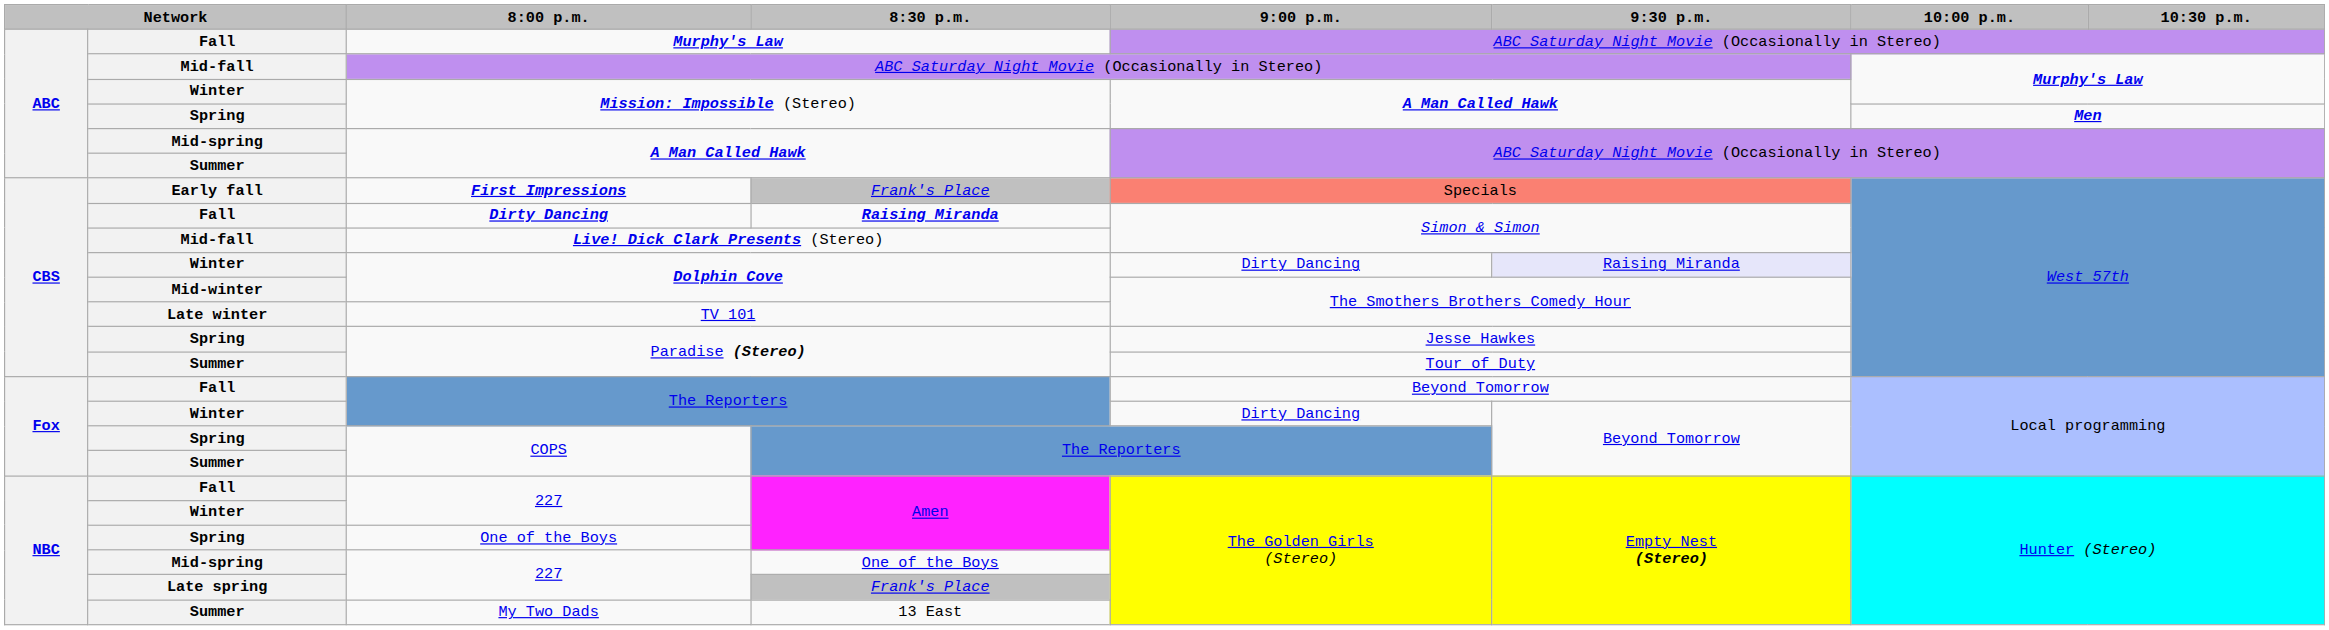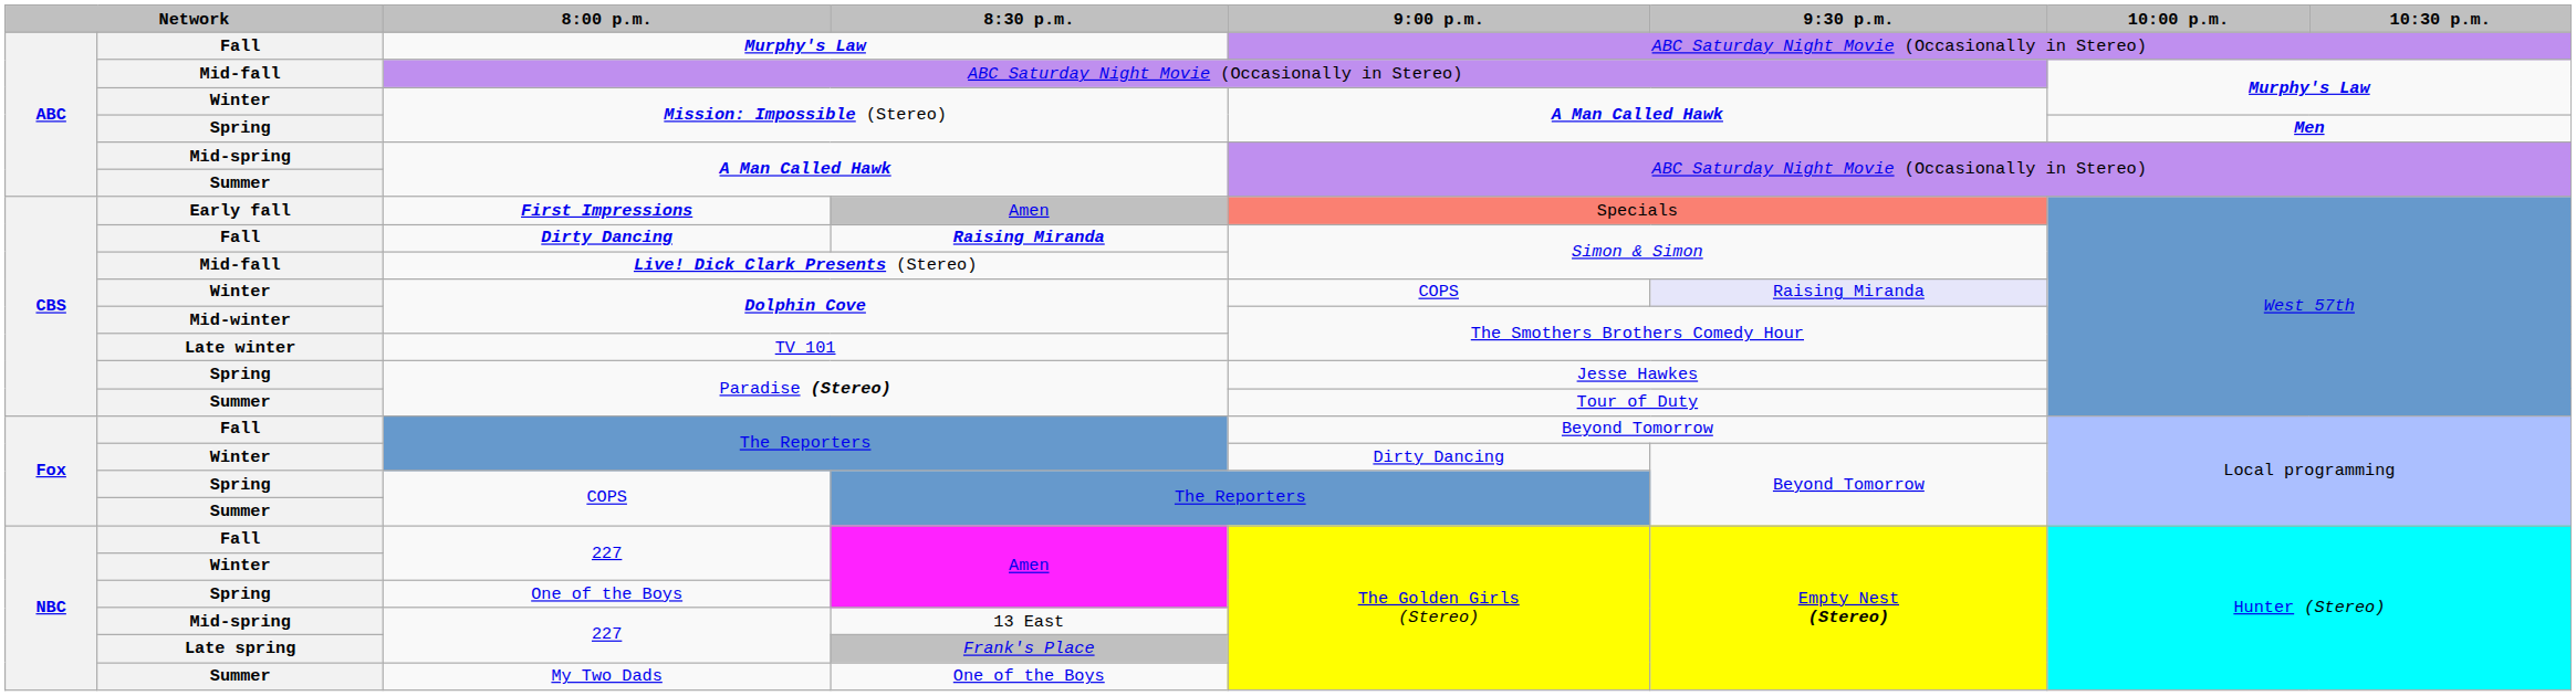First Impressions | 8:30 p.m.: Frank's Place -> Amen
Winter / Dolphin Cove | 9:00 p.m.: Dirty Dancing -> COPS
Mid-spring / 227 | 8:30 p.m.: One of the Boys -> 13 East
My Two Dads | 8:30 p.m.: 13 East -> One of the Boys
